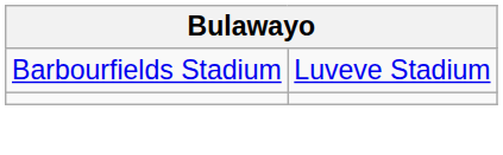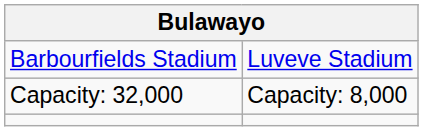+ row: Capacity: 32,000 | Capacity: 8,000
